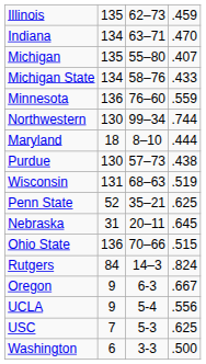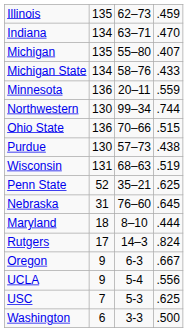Minnesota | column 3: 76–60 -> 20–11
rows swapped: Ohio State <-> Maryland
Nebraska | column 3: 20–11 -> 76–60
Rutgers | column 2: 84 -> 17
